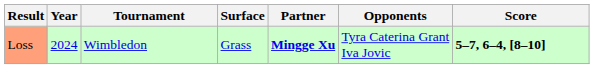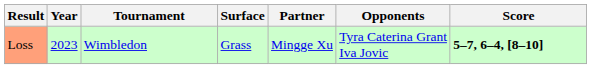Loss | Year: 2024 -> 2023
Loss | Partner: bold -> normal
